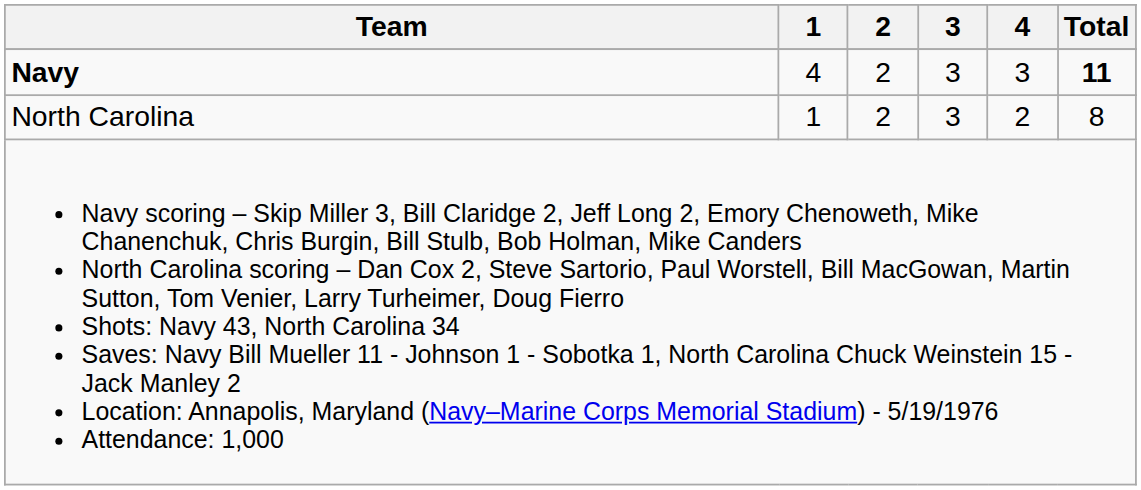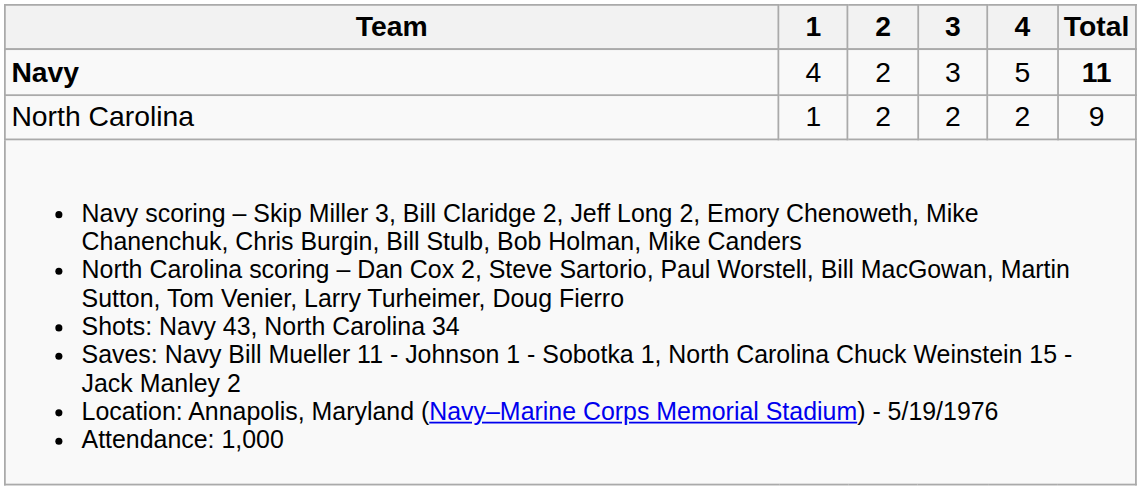Navy | 4: 3 -> 5
North Carolina | 3: 3 -> 2
North Carolina | Total: 8 -> 9
